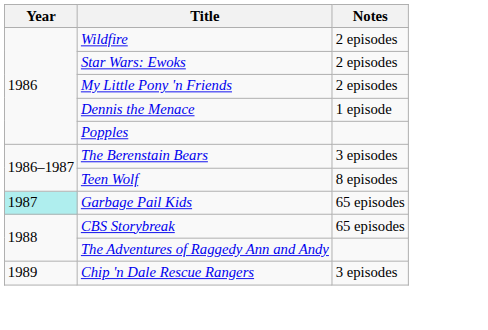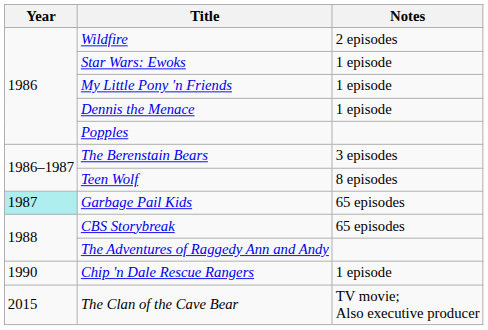Star Wars: Ewoks | Notes: 2 episodes -> 1 episode
My Little Pony 'n Friends | Notes: 2 episodes -> 1 episode
Chip 'n Dale Rescue Rangers | Year: 1989 -> 1990
Chip 'n Dale Rescue Rangers | Notes: 3 episodes -> 1 episode
+ row: 2015 | The Clan of the Cave Bear | TV movie; Also executive producer
